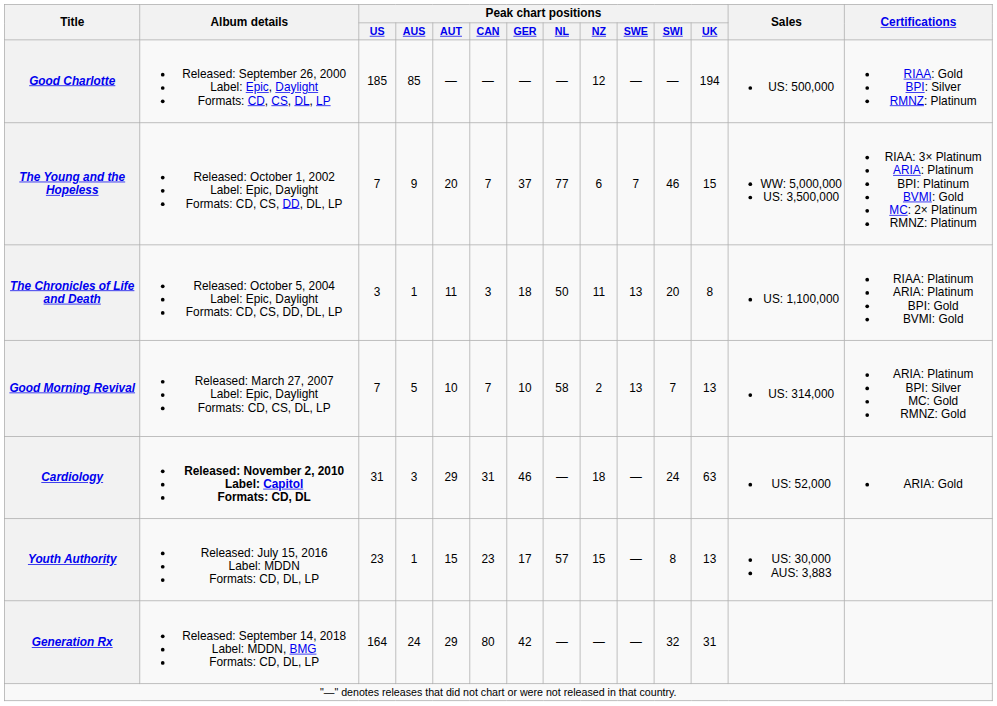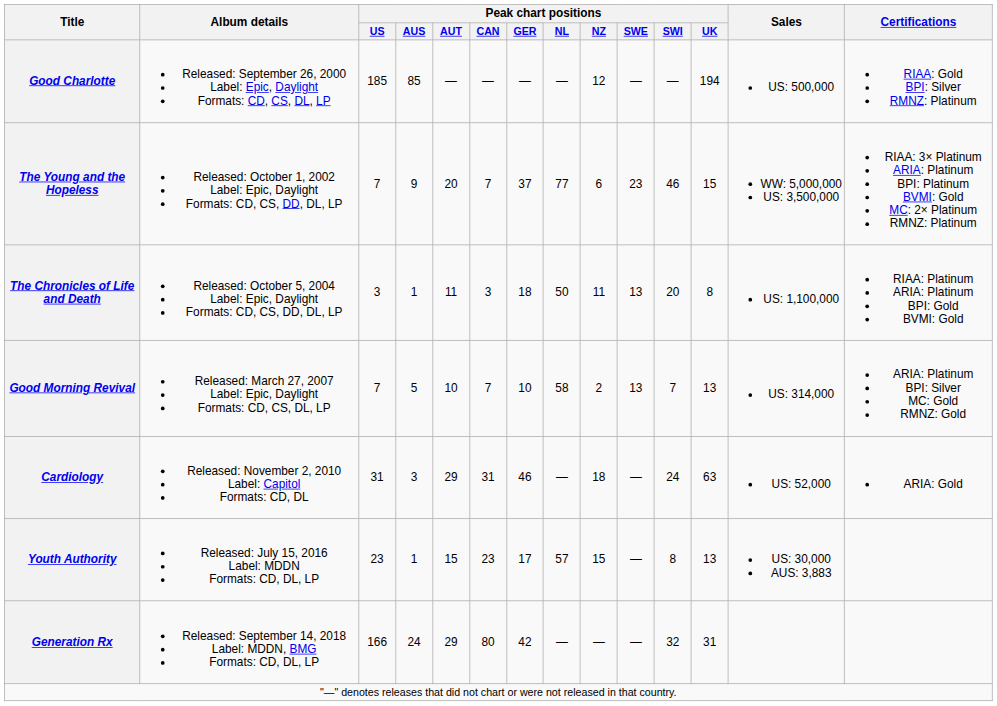The Young and the Hopeless | Peak chart positions / SWE: 7 -> 23
Cardiology | Album details: bold -> normal
Generation Rx | Peak chart positions / US: 164 -> 166
